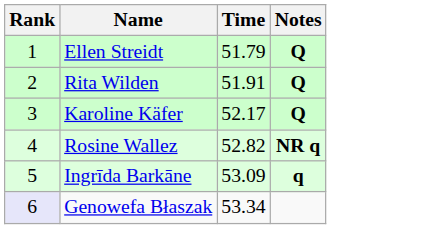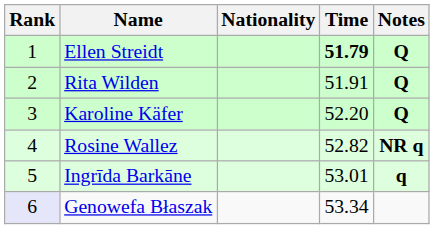+ column: Nationality
Ellen Streidt | Time: normal -> bold
Karoline Käfer | Time: 52.17 -> 52.20
Ingrīda Barkāne | Time: 53.09 -> 53.01
